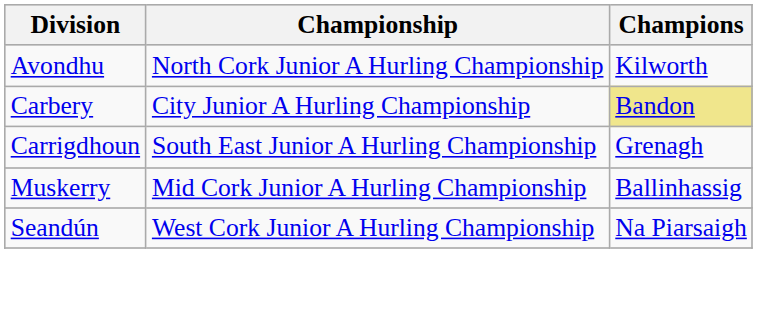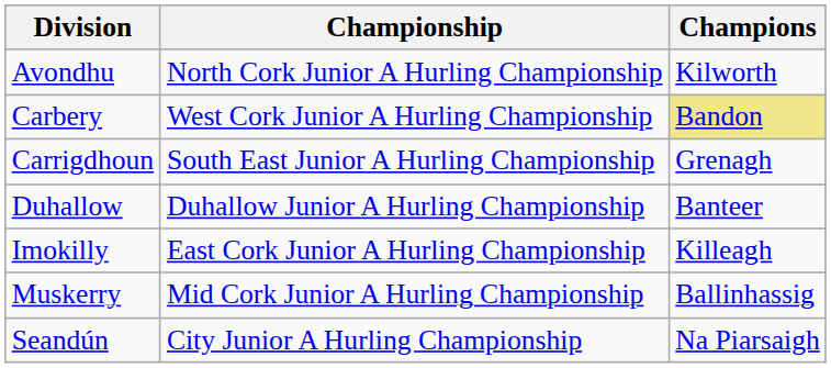Carbery | Championship: City Junior A Hurling Championship -> West Cork Junior A Hurling Championship
+ row: Duhallow | Duhallow Junior A Hurling Championship | Banteer
+ row: Imokilly | East Cork Junior A Hurling Championship | Killeagh
Seandún | Championship: West Cork Junior A Hurling Championship -> City Junior A Hurling Championship
